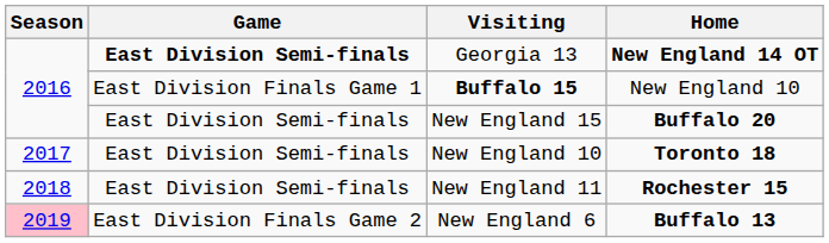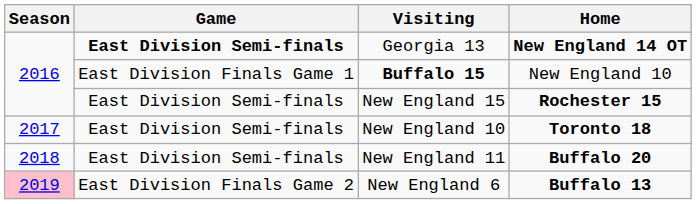New England 15 | Home: Buffalo 20 -> Rochester 15
New England 11 | Home: Rochester 15 -> Buffalo 20
